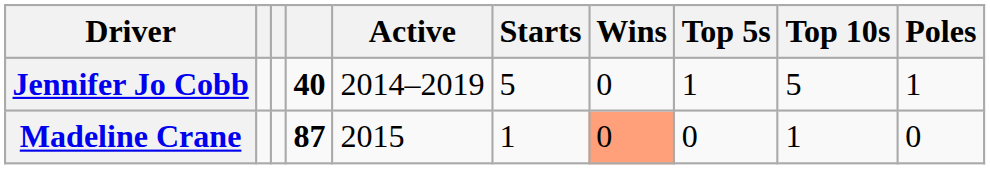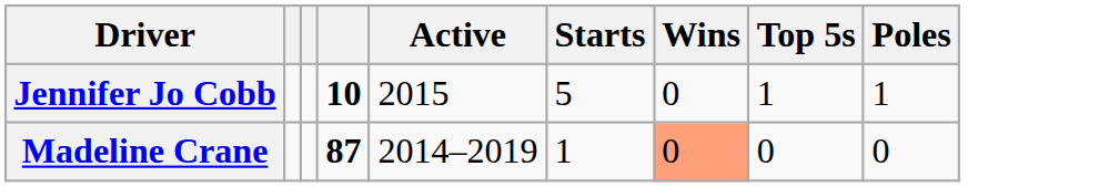- column: Top 10s | 5 | 1
Jennifer Jo Cobb | column 4: 40 -> 10
Jennifer Jo Cobb | Active: 2014–2019 -> 2015
Madeline Crane | Active: 2015 -> 2014–2019
